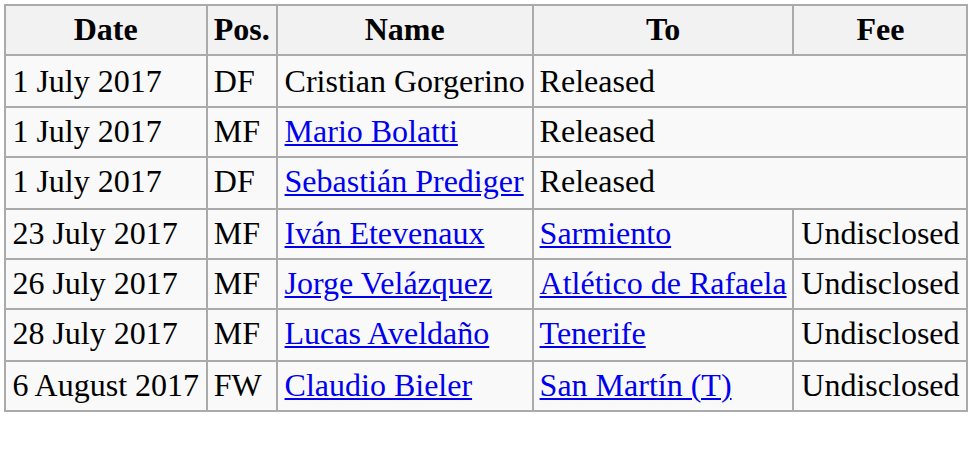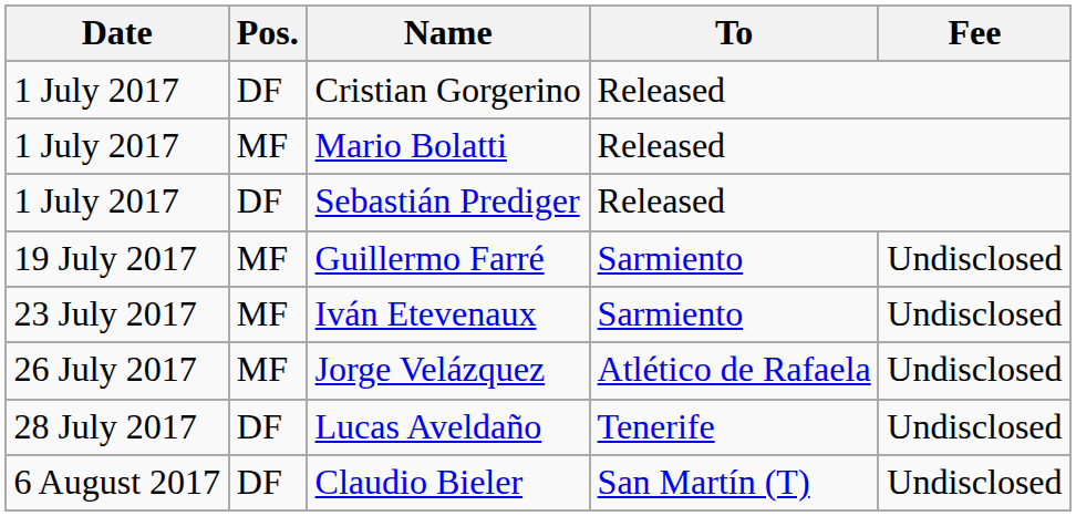+ row: 19 July 2017 | MF | Guillermo Farré | Sarmiento | Undisclosed
Lucas Aveldaño | Pos.: MF -> DF
Claudio Bieler | Pos.: FW -> DF
